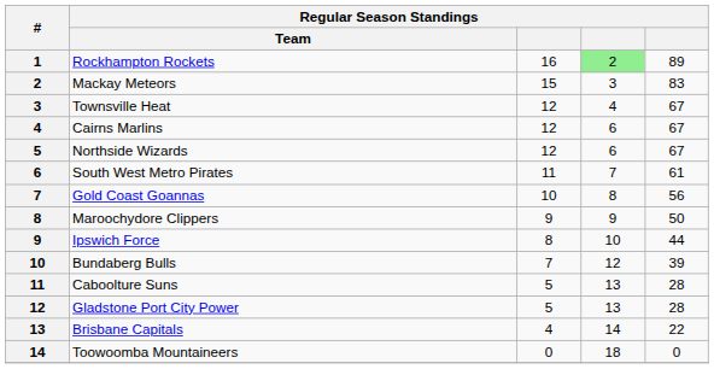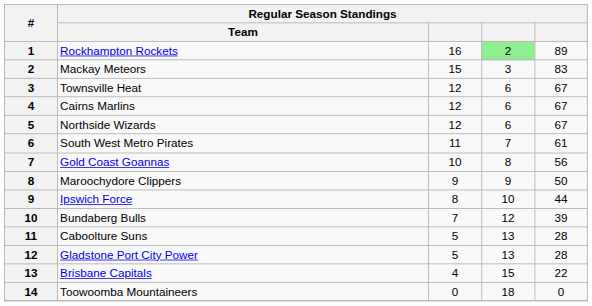Townsville Heat | column 4: 4 -> 6
Brisbane Capitals | column 4: 14 -> 15
